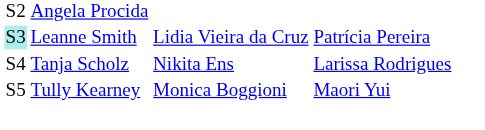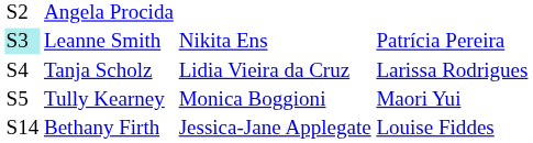Leanne Smith | column 3: Lidia Vieira da Cruz -> Nikita Ens
Tanja Scholz | column 3: Nikita Ens -> Lidia Vieira da Cruz
+ row: S14 | Bethany Firth | Jessica-Jane Applegate | Louise Fiddes
